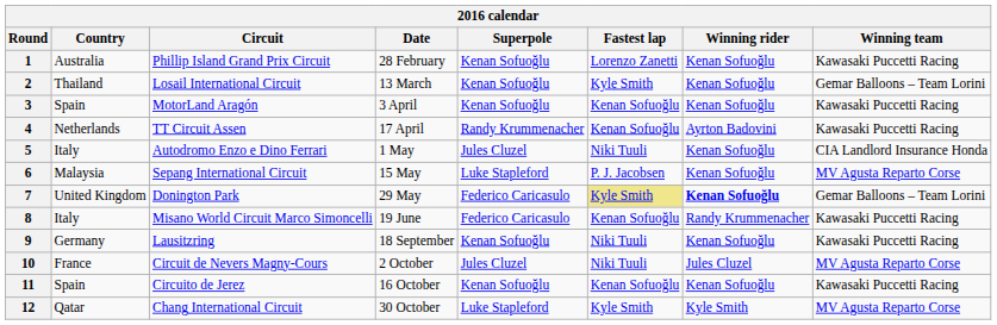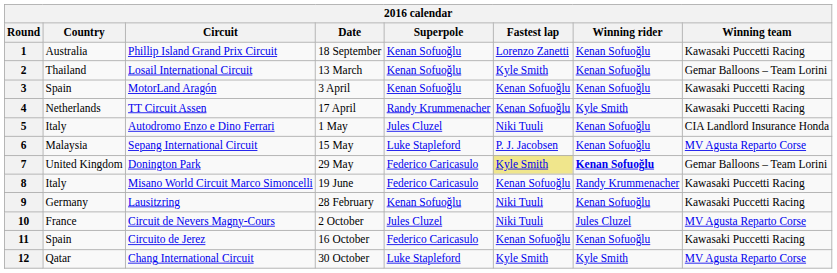1 | Date: 28 February -> 18 September
4 | Winning rider: Ayrton Badovini -> Kyle Smith
9 | Date: 18 September -> 28 February
11 | Superpole: Kenan Sofuoğlu -> Federico Caricasulo
